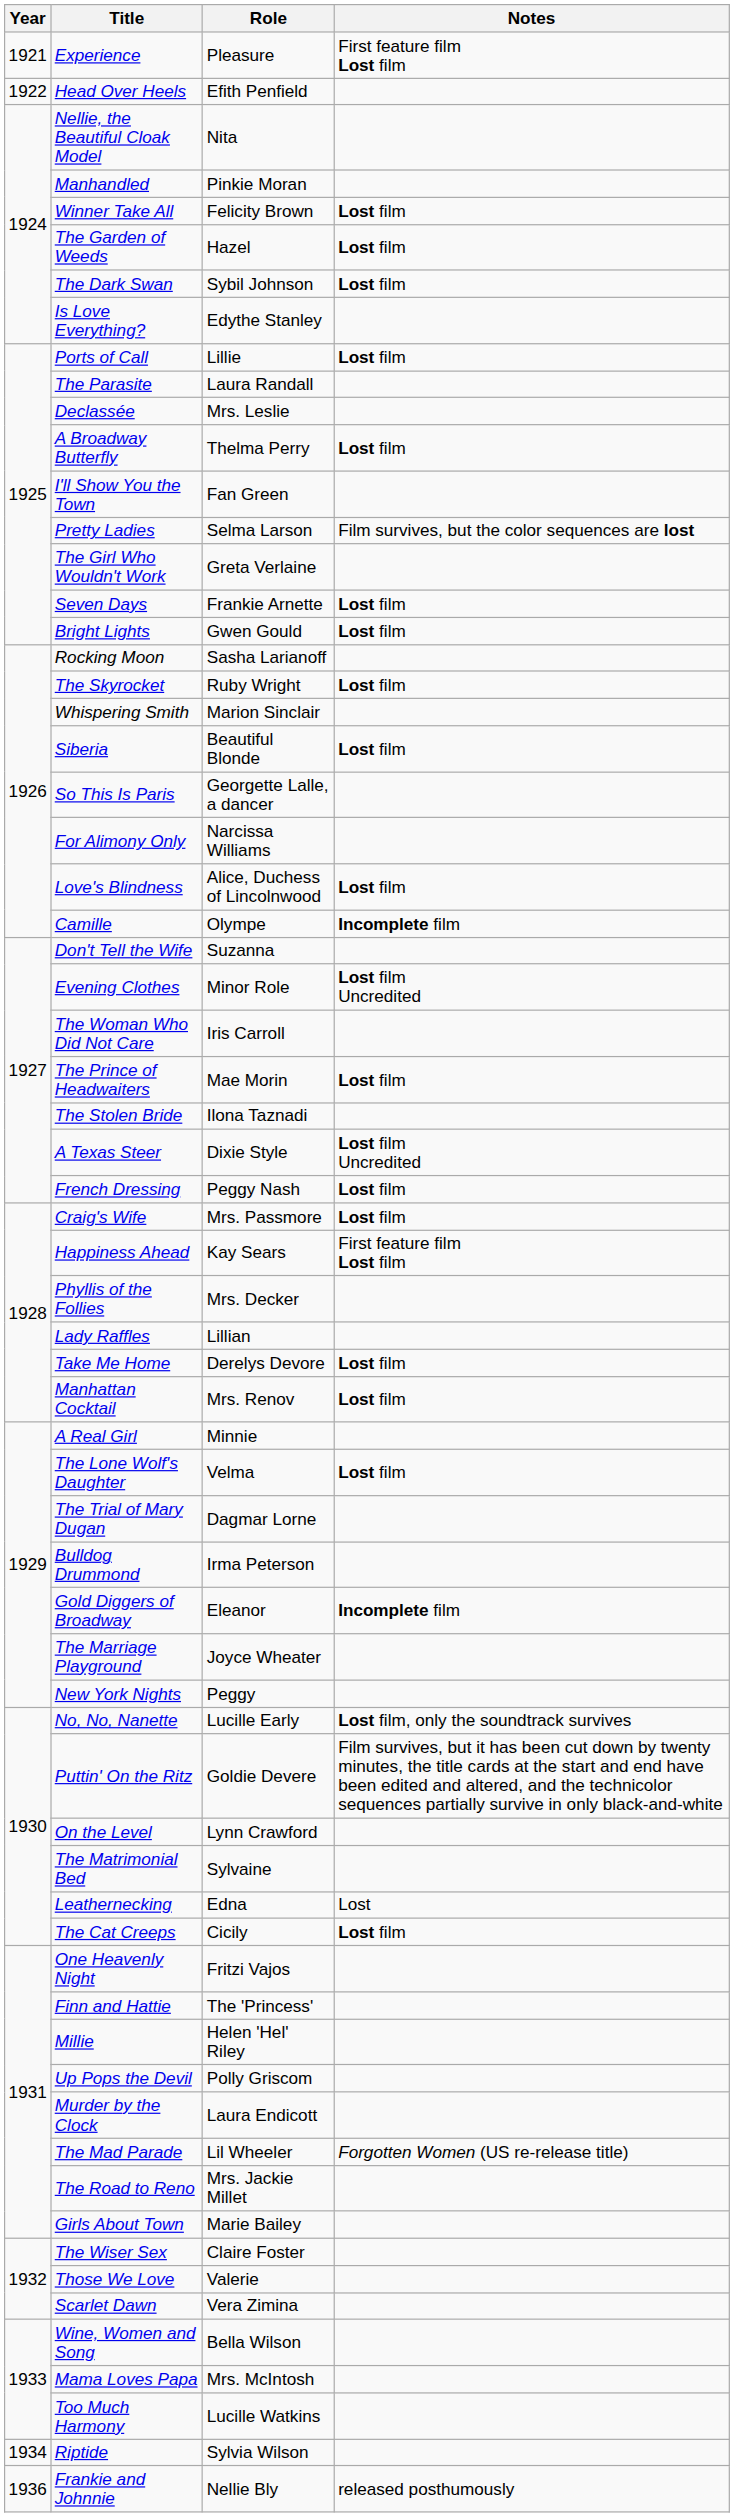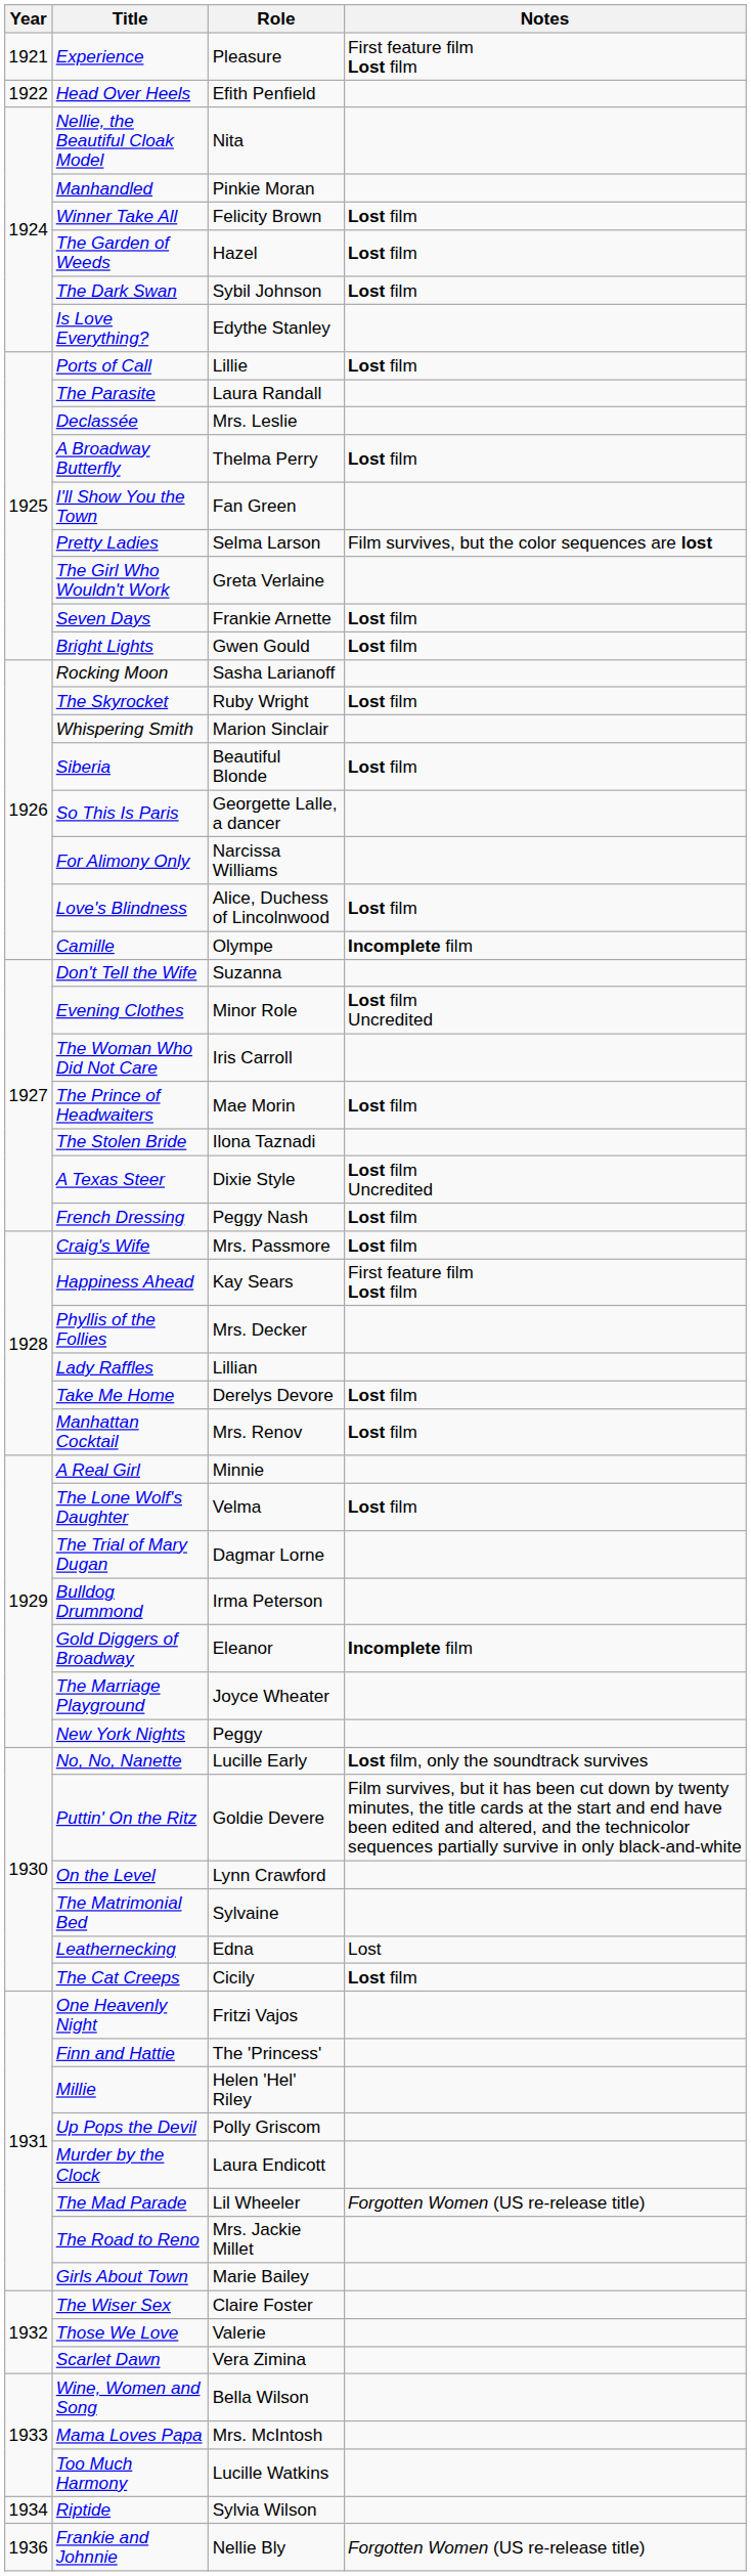Frankie and Johnnie | Notes: released posthumously -> Forgotten Women (US re-release title)
